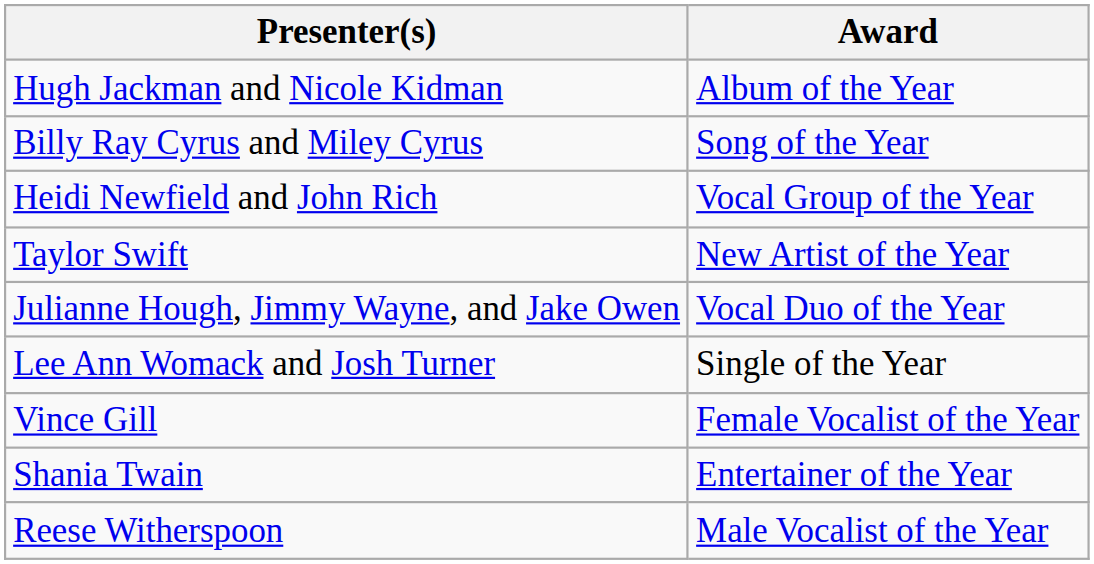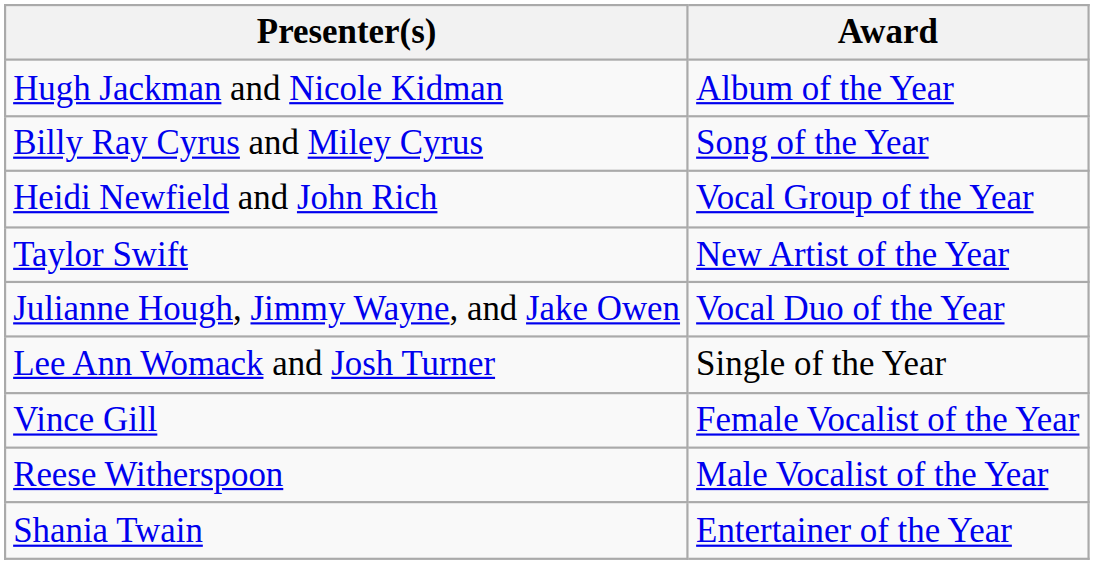rows swapped: Reese Witherspoon <-> Shania Twain
